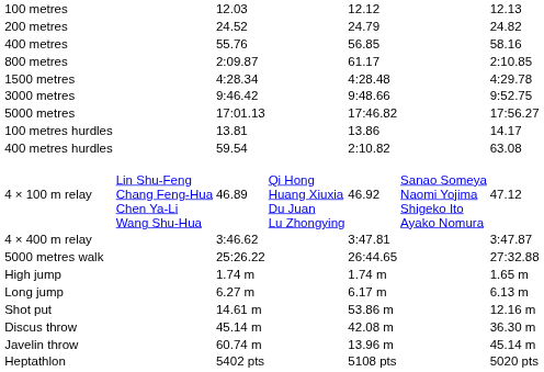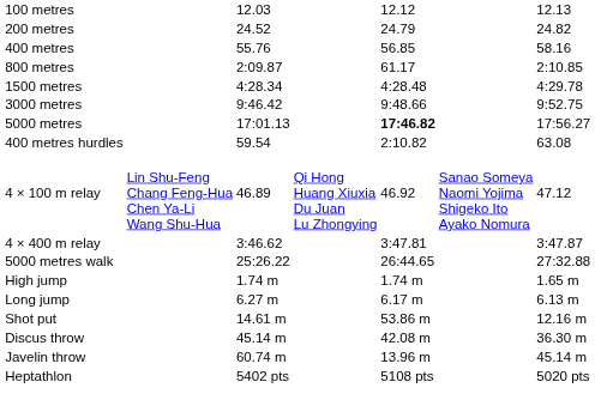5000 metres | column 5: normal -> bold
- row: 100 metres hurdles | 13.81 | 13.86 | 14.17
